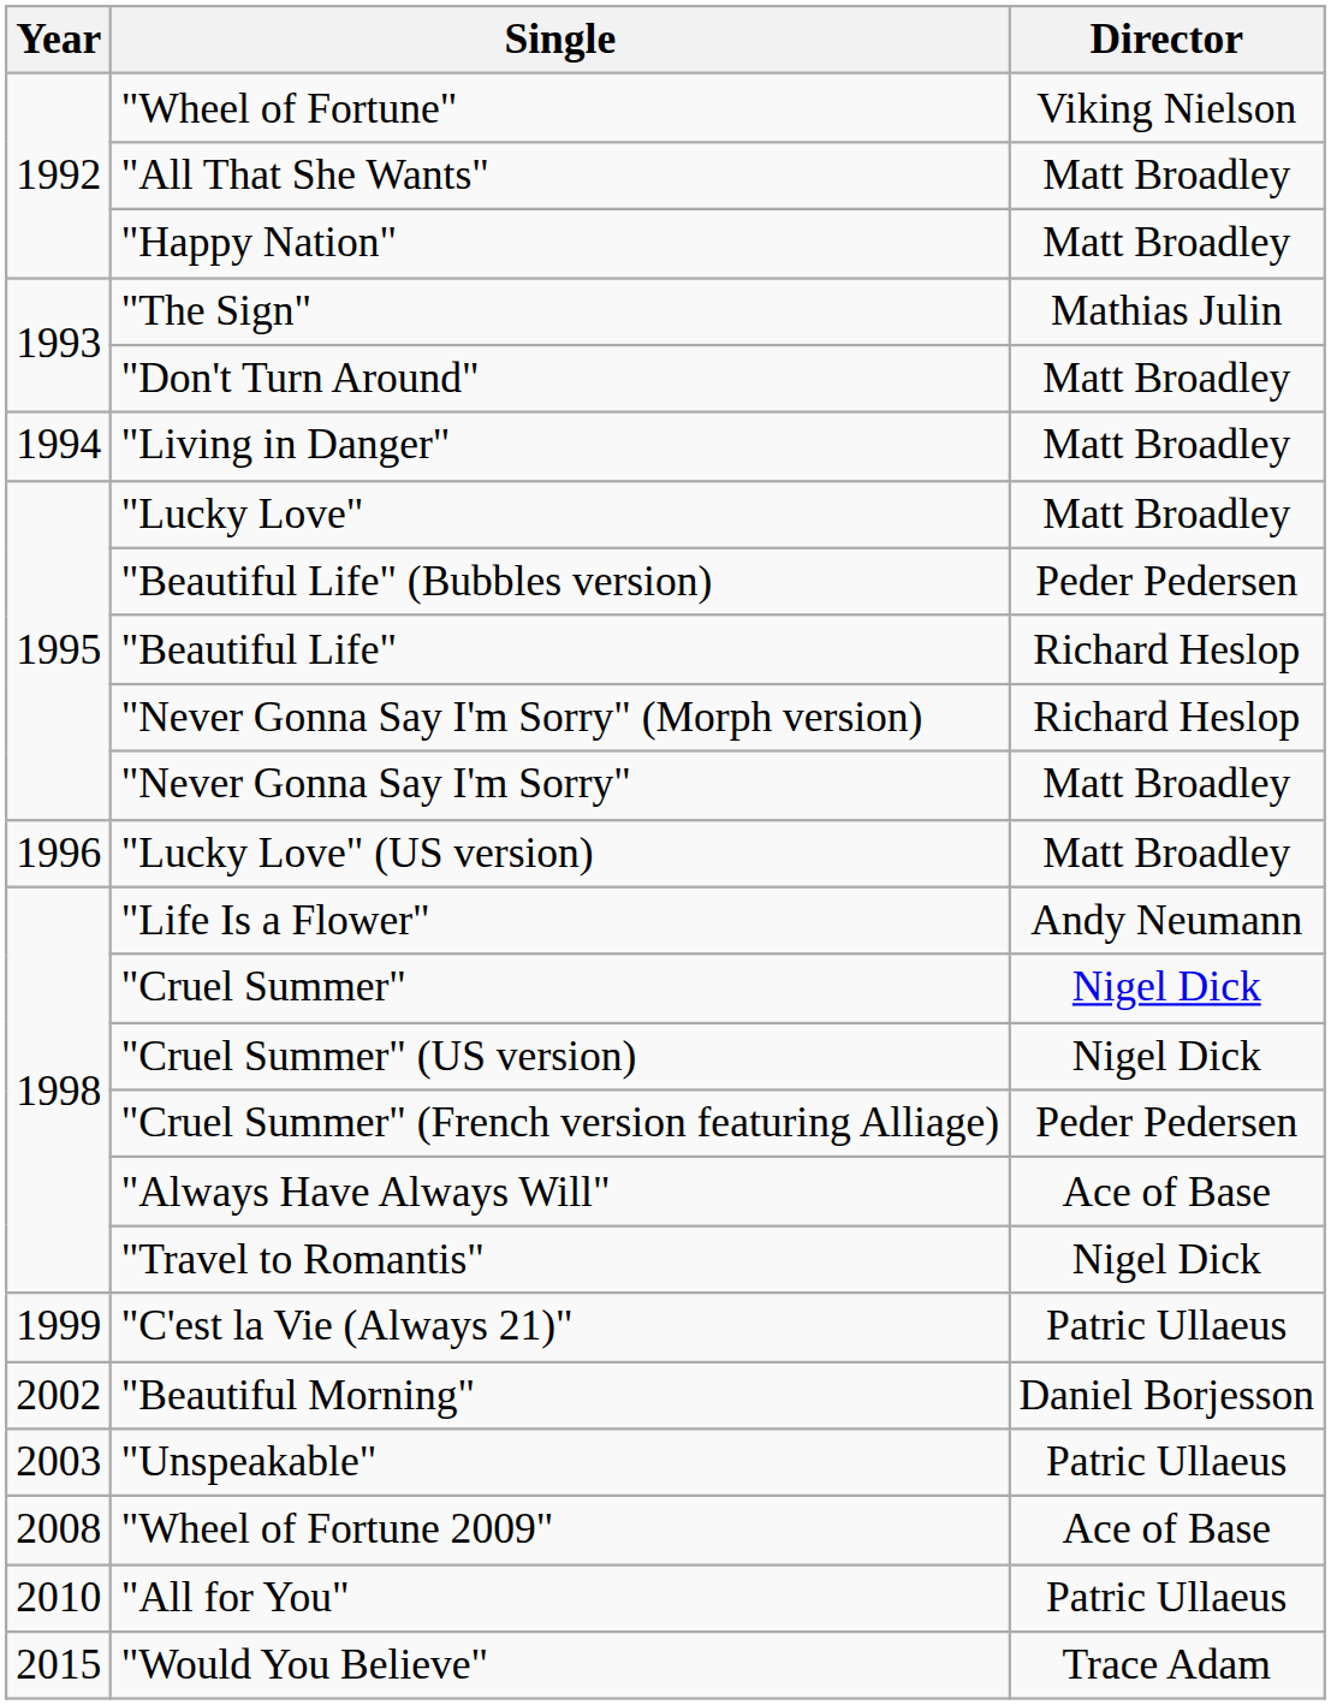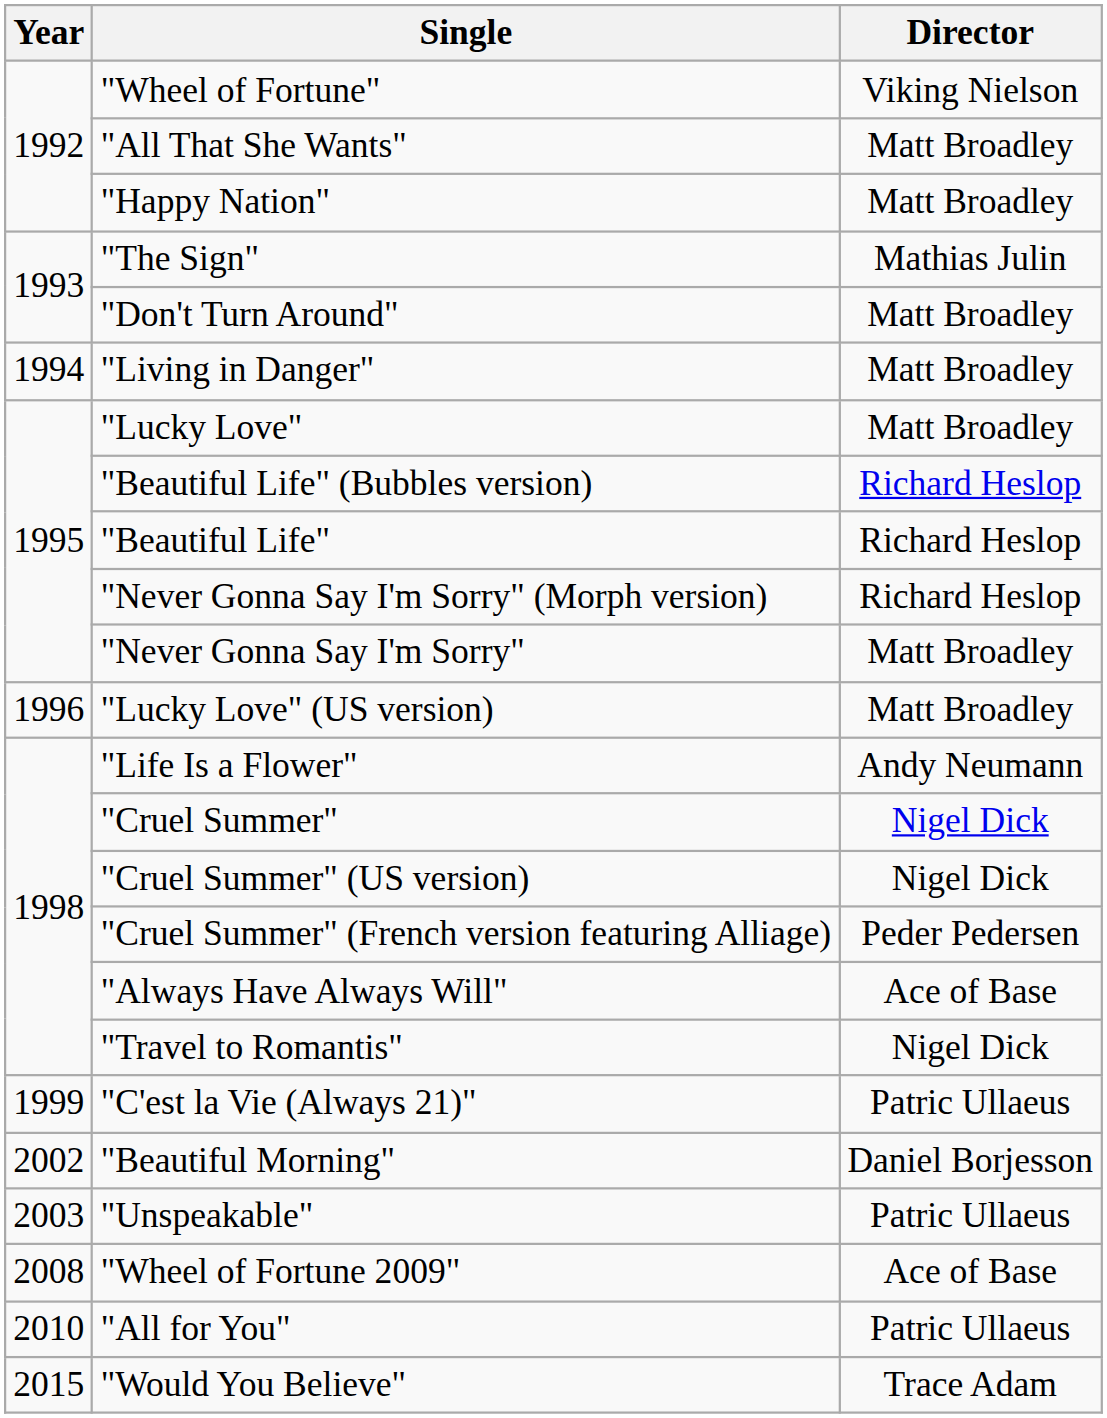"Beautiful Life" (Bubbles version) | Director: Peder Pedersen -> Richard Heslop
